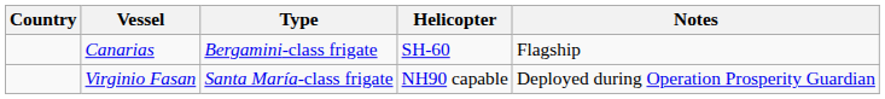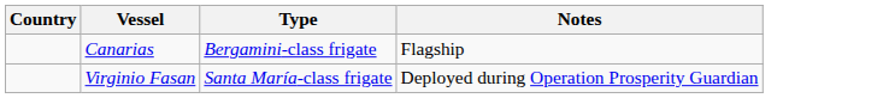- column: Helicopter | SH-60 | NH90 capable
